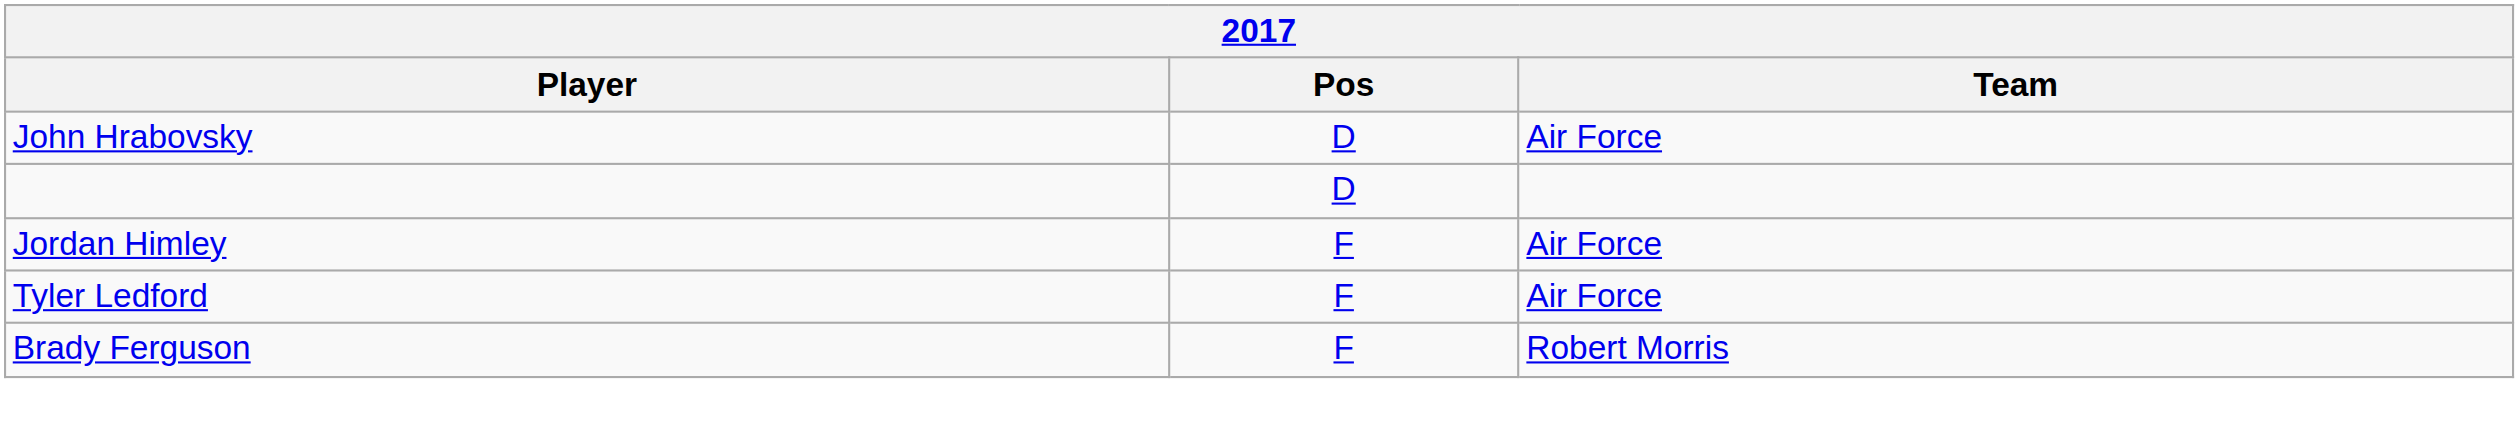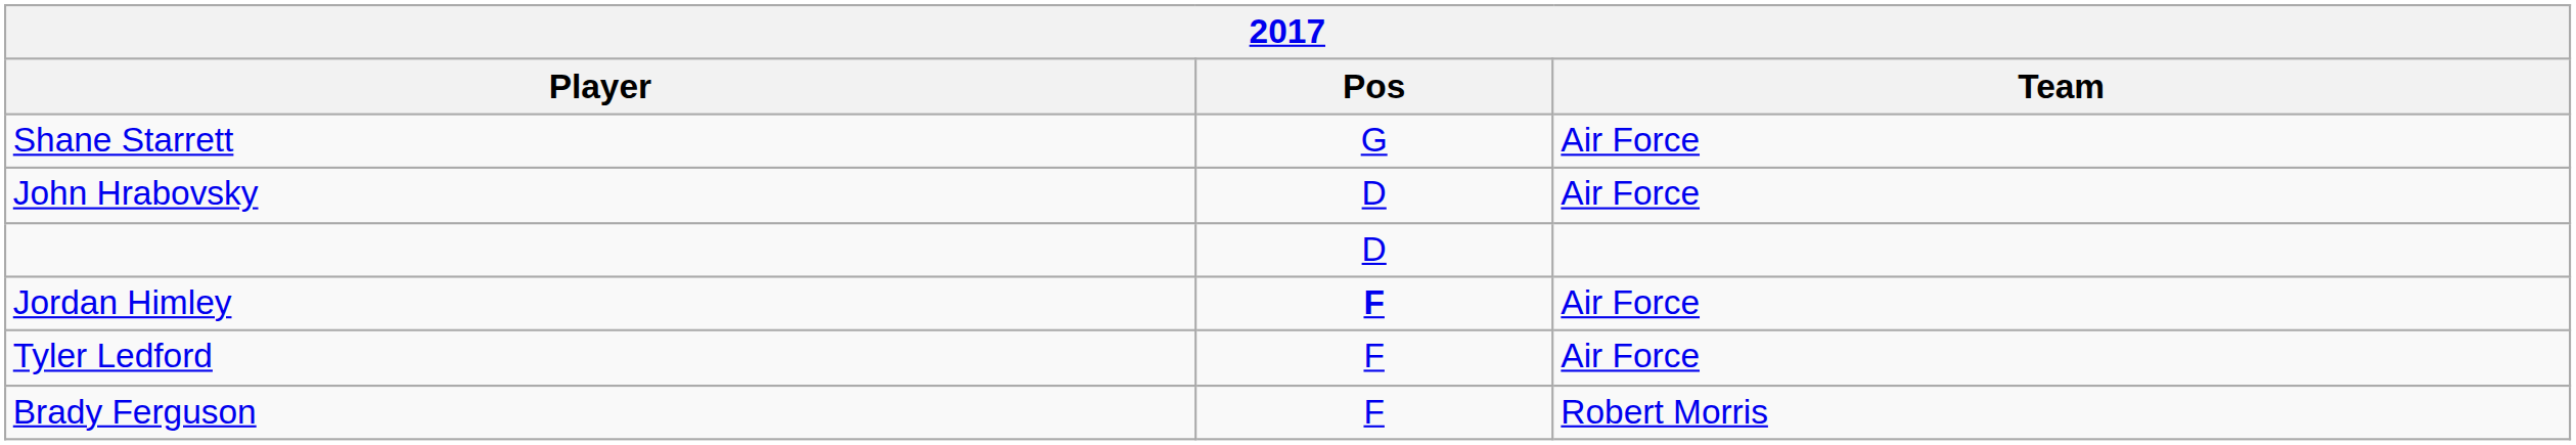+ row: Shane Starrett | G | Air Force
Jordan Himley | Pos: normal -> bold
